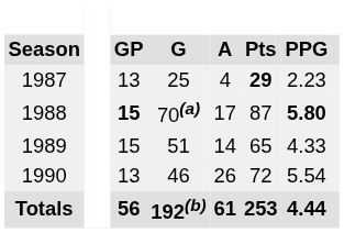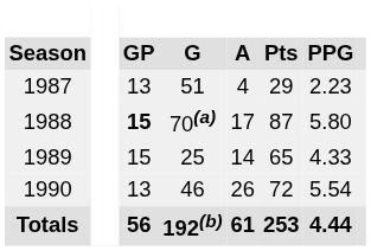1987 | G: 25 -> 51
1987 | Pts: bold -> normal
1988 | PPG: bold -> normal
1989 | G: 51 -> 25
